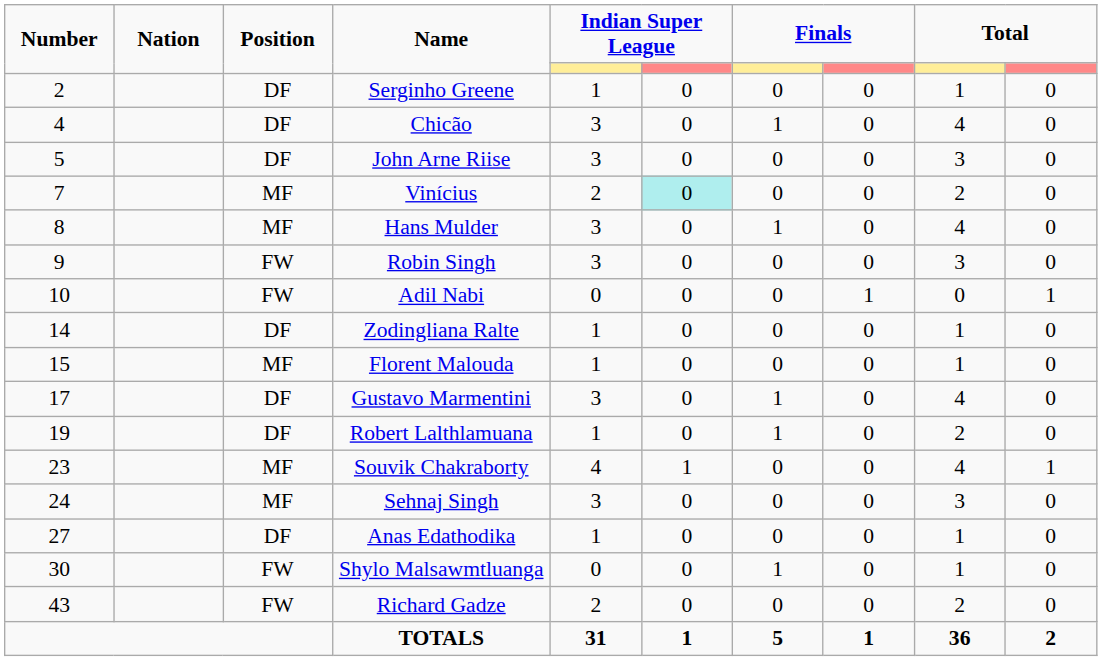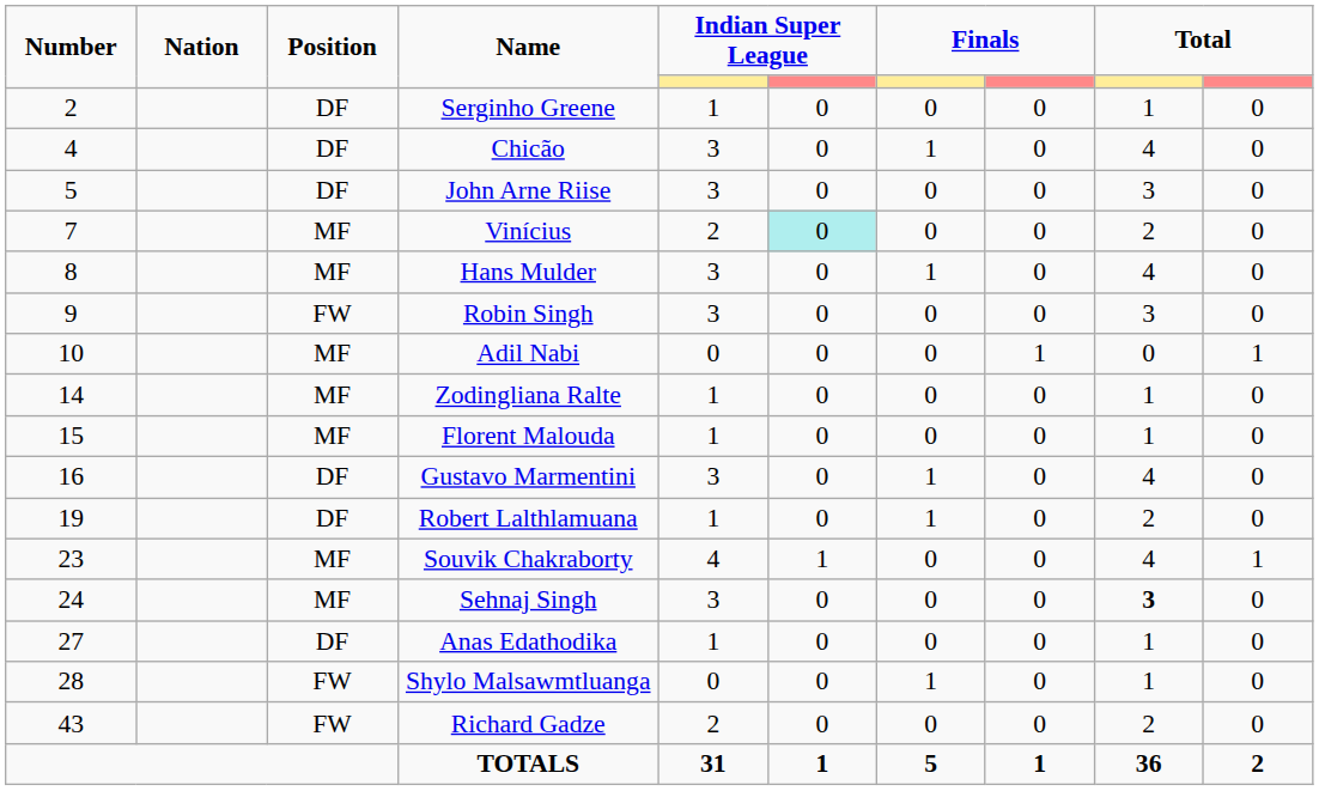Adil Nabi | Position: FW -> MF
Zodingliana Ralte | Position: DF -> MF
Gustavo Marmentini | Number: 17 -> 16
Sehnaj Singh | column 9: normal -> bold
Shylo Malsawmtluanga | Number: 30 -> 28
